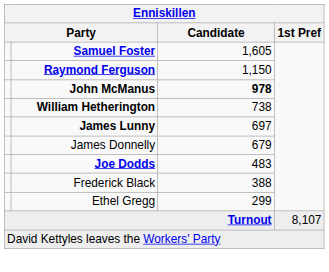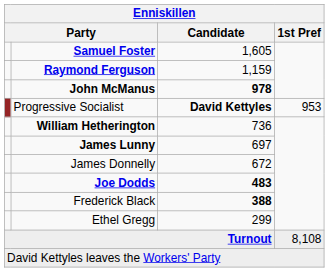Raymond Ferguson | Candidate: 1,150 -> 1,159
+ row: Progressive Socialist | David Kettyles | 953
William Hetherington | Candidate: 738 -> 736
James Donnelly | Candidate: 679 -> 672
Joe Dodds | Candidate: normal -> bold
Frederick Black | Candidate: normal -> bold
Turnout | 1st Pref: 8,107 -> 8,108
